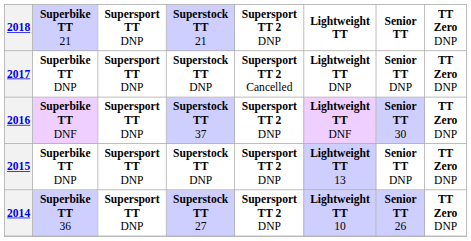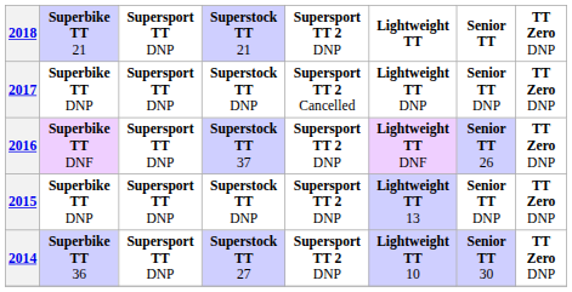2016 | column 7: Senior TT 30 -> Senior TT 26
2014 | column 7: Senior TT 26 -> Senior TT 30
